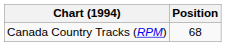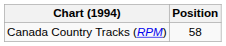Canada Country Tracks (RPM) | Position: 68 -> 58
